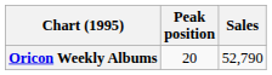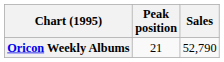Oricon Weekly Albums | Peak position: 20 -> 21
